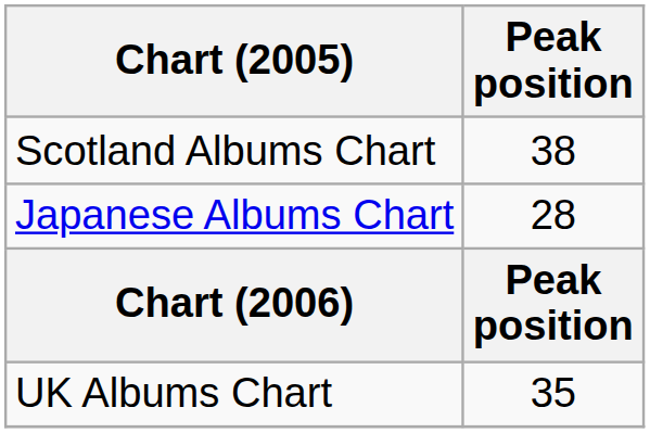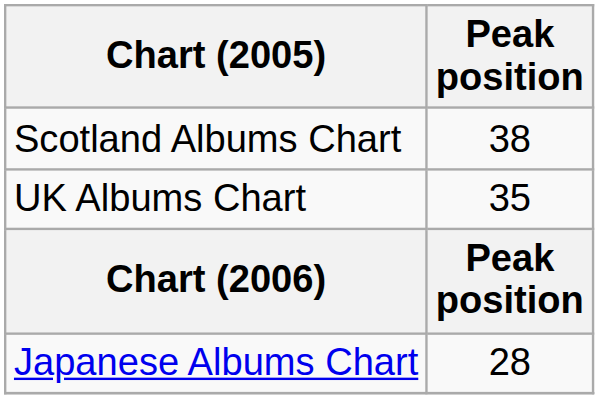rows swapped: UK Albums Chart <-> Japanese Albums Chart
